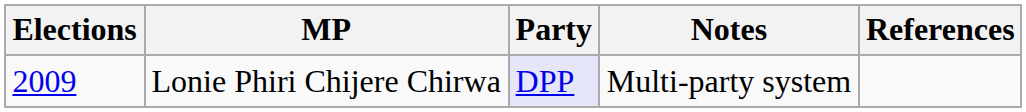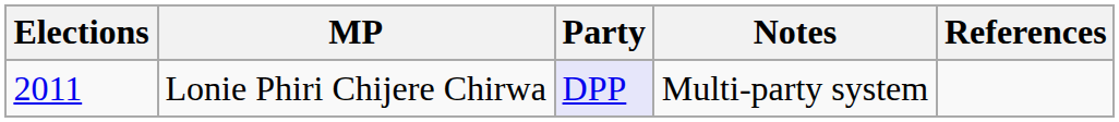Lonie Phiri Chijere Chirwa | Elections: 2009 -> 2011
